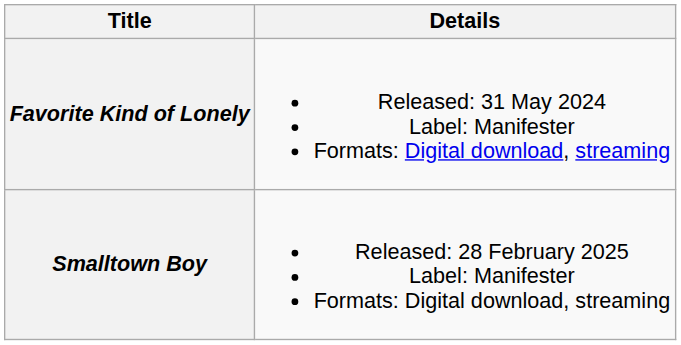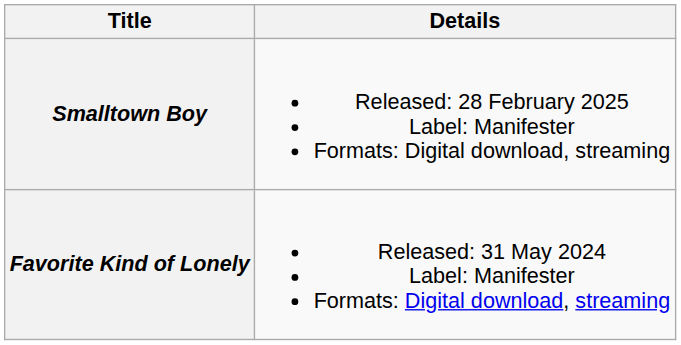rows swapped: Favorite Kind of Lonely <-> Smalltown Boy
